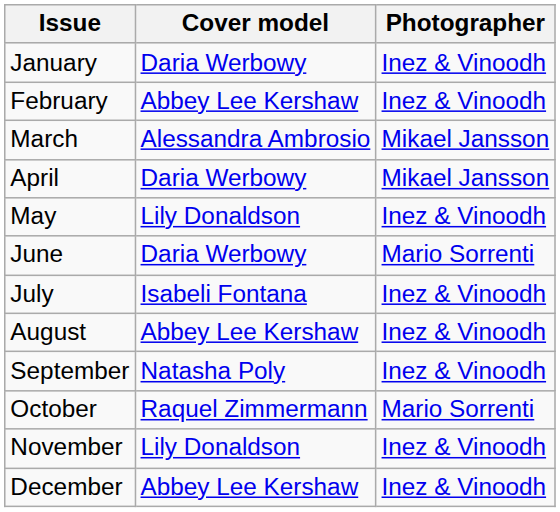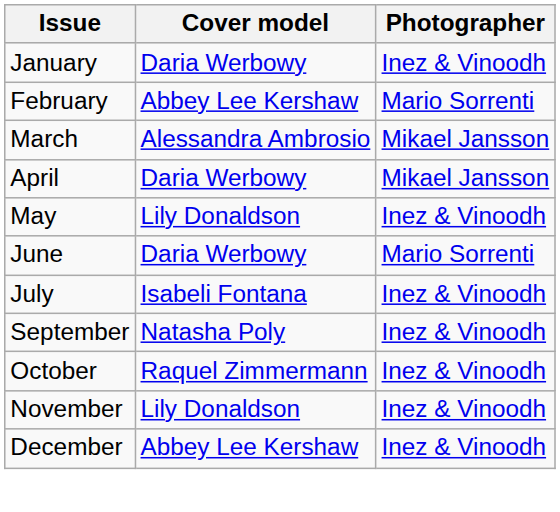February | Photographer: Inez & Vinoodh -> Mario Sorrenti
- row: August | Abbey Lee Kershaw | Inez & Vinoodh
October | Photographer: Mario Sorrenti -> Inez & Vinoodh
